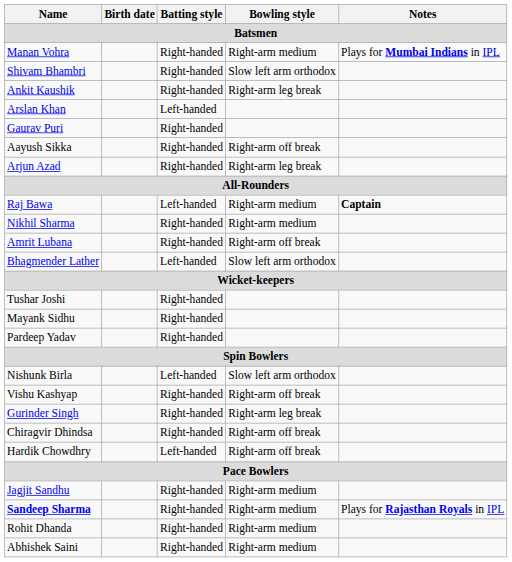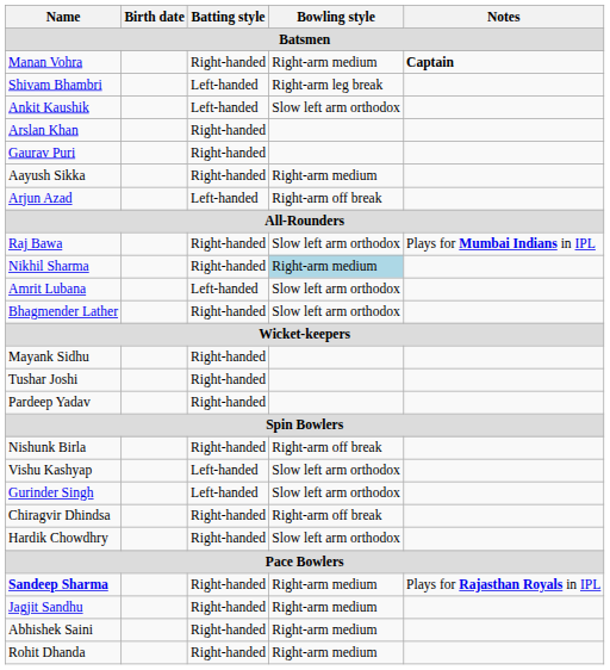Manan Vohra | Notes: Plays for Mumbai Indians in IPL -> Captain
Shivam Bhambri | Batting style: Right-handed -> Left-handed
Shivam Bhambri | Bowling style: Slow left arm orthodox -> Right-arm leg break
Ankit Kaushik | Batting style: Right-handed -> Left-handed
Ankit Kaushik | Bowling style: Right-arm leg break -> Slow left arm orthodox
Arslan Khan | Batting style: Left-handed -> Right-handed
Aayush Sikka | Bowling style: Right-arm off break -> Right-arm medium
Arjun Azad | Batting style: Right-handed -> Left-handed
Arjun Azad | Bowling style: Right-arm leg break -> Right-arm off break
Raj Bawa | Batting style: Left-handed -> Right-handed
Raj Bawa | Bowling style: Right-arm medium -> Slow left arm orthodox
Raj Bawa | Notes: Captain -> Plays for Mumbai Indians in IPL
Nikhil Sharma | Bowling style: no background -> lightblue background
Amrit Lubana | Batting style: Right-handed -> Left-handed
Amrit Lubana | Bowling style: Right-arm off break -> Slow left arm orthodox
Bhagmender Lather | Batting style: Left-handed -> Right-handed
rows swapped: Mayank Sidhu <-> Tushar Joshi
Nishunk Birla | Batting style: Left-handed -> Right-handed
Nishunk Birla | Bowling style: Slow left arm orthodox -> Right-arm off break
Vishu Kashyap | Batting style: Right-handed -> Left-handed
Vishu Kashyap | Bowling style: Right-arm off break -> Slow left arm orthodox
Gurinder Singh | Batting style: Right-handed -> Left-handed
Gurinder Singh | Bowling style: Right-arm leg break -> Slow left arm orthodox
Hardik Chowdhry | Batting style: Left-handed -> Right-handed
Hardik Chowdhry | Bowling style: Right-arm off break -> Slow left arm orthodox
rows swapped: Jagjit Sandhu <-> Sandeep Sharma
rows swapped: Abhishek Saini <-> Rohit Dhanda
